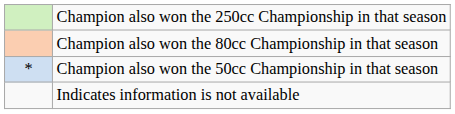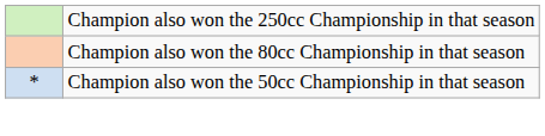- row: Indicates information is not available
